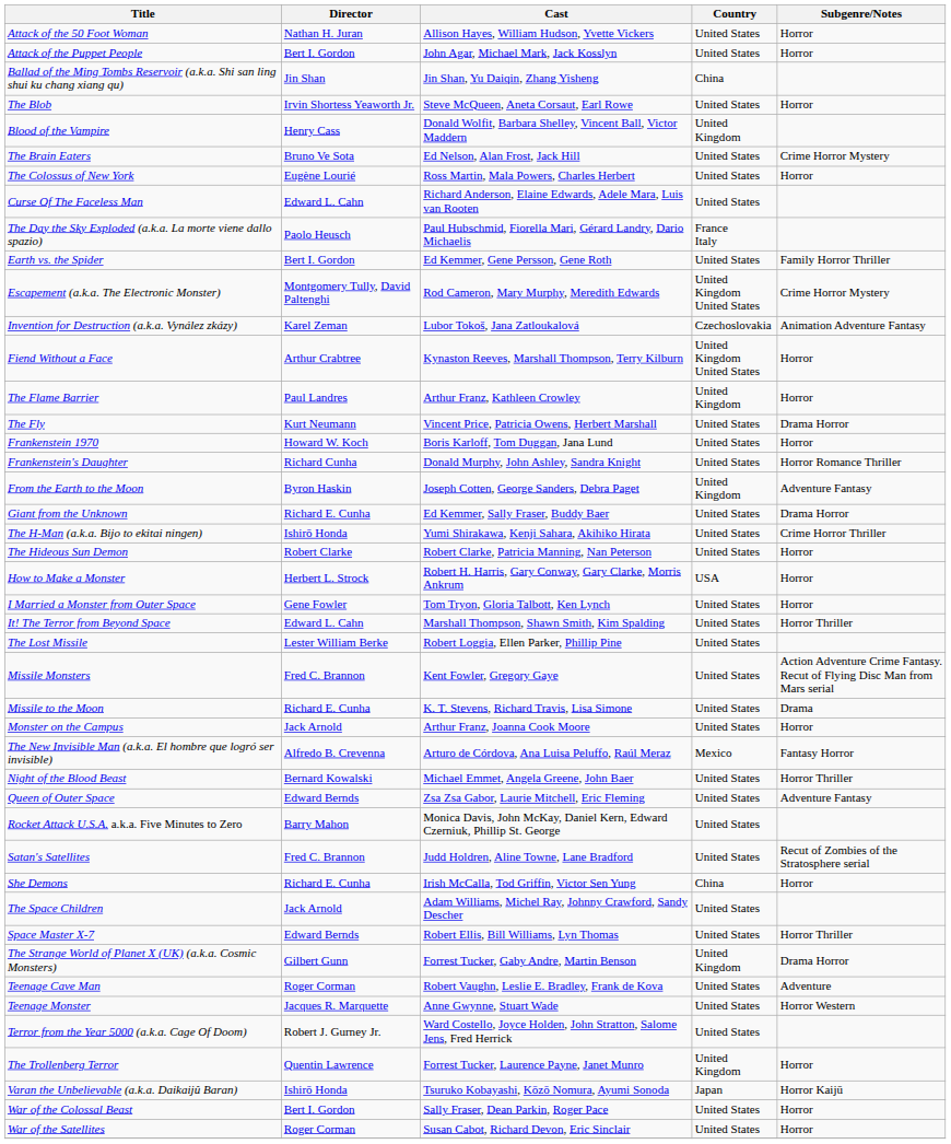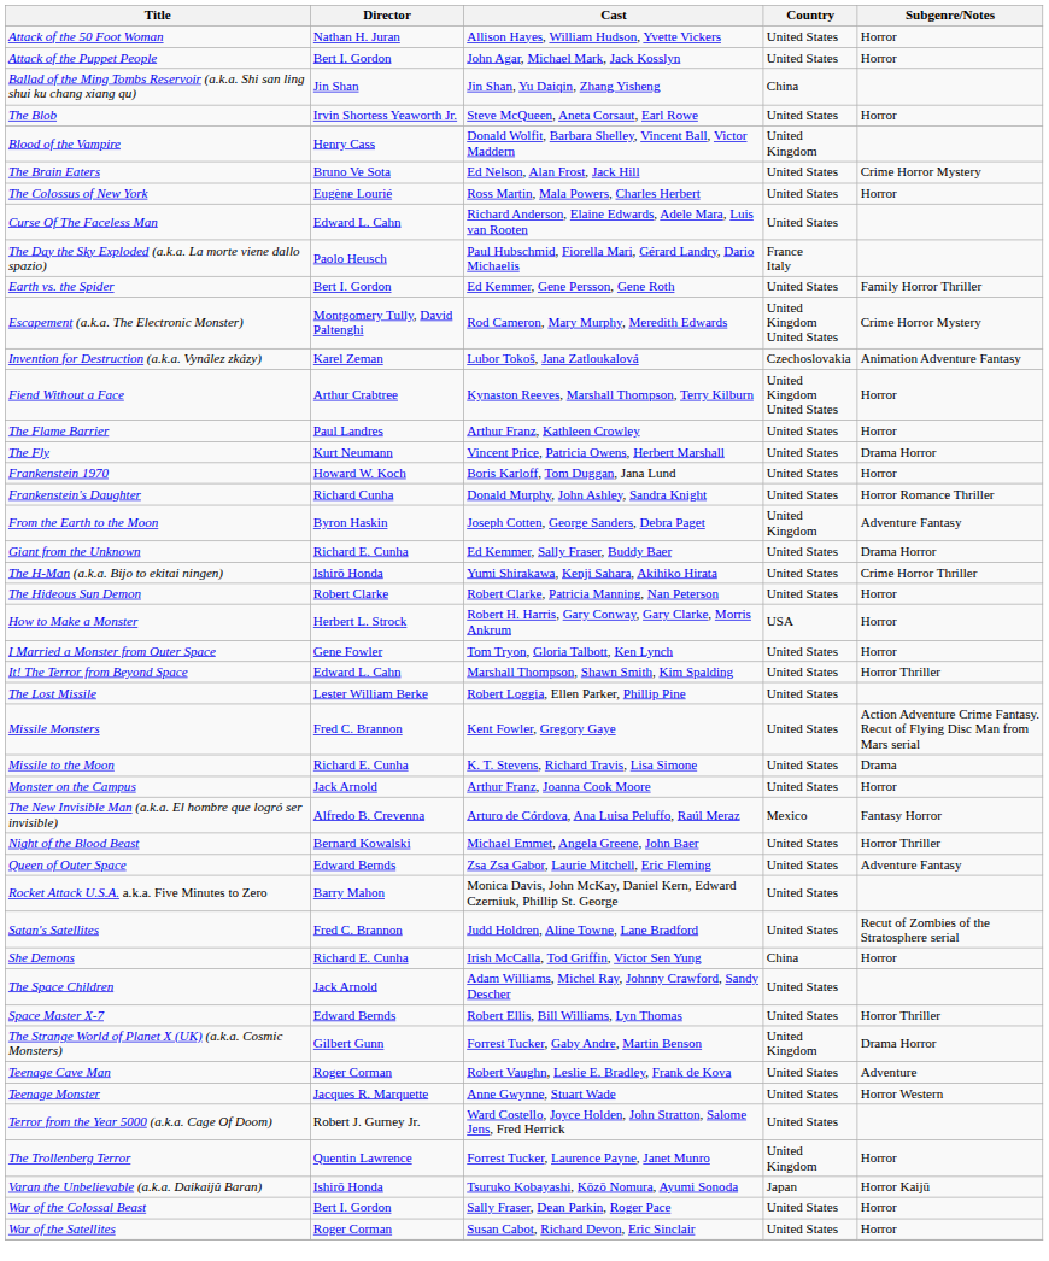The Flame Barrier | Country: United Kingdom -> United States
